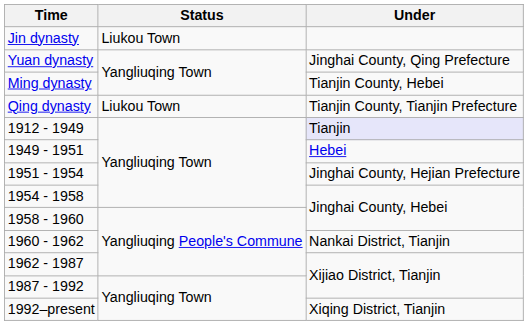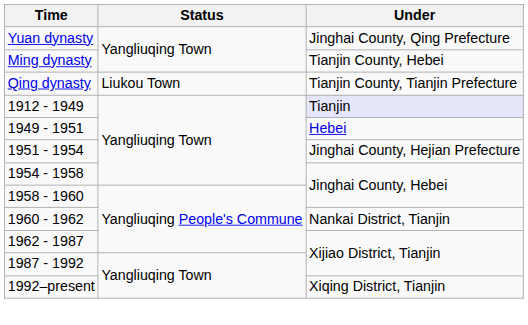- row: Jin dynasty | Liukou Town
